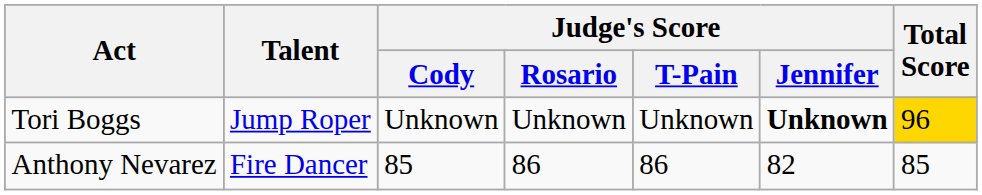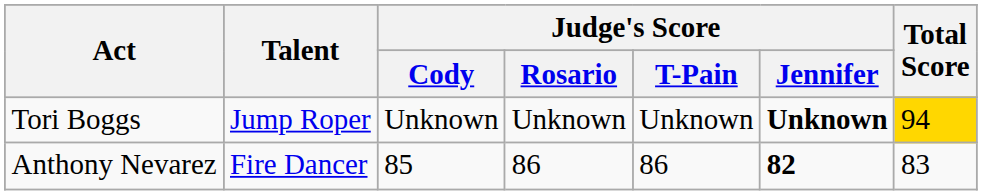Tori Boggs | Total Score: 96 -> 94
Anthony Nevarez | Judge's Score / Jennifer: normal -> bold
Anthony Nevarez | Total Score: 85 -> 83
